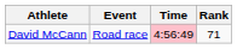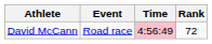David McCann | Rank: 71 -> 72
